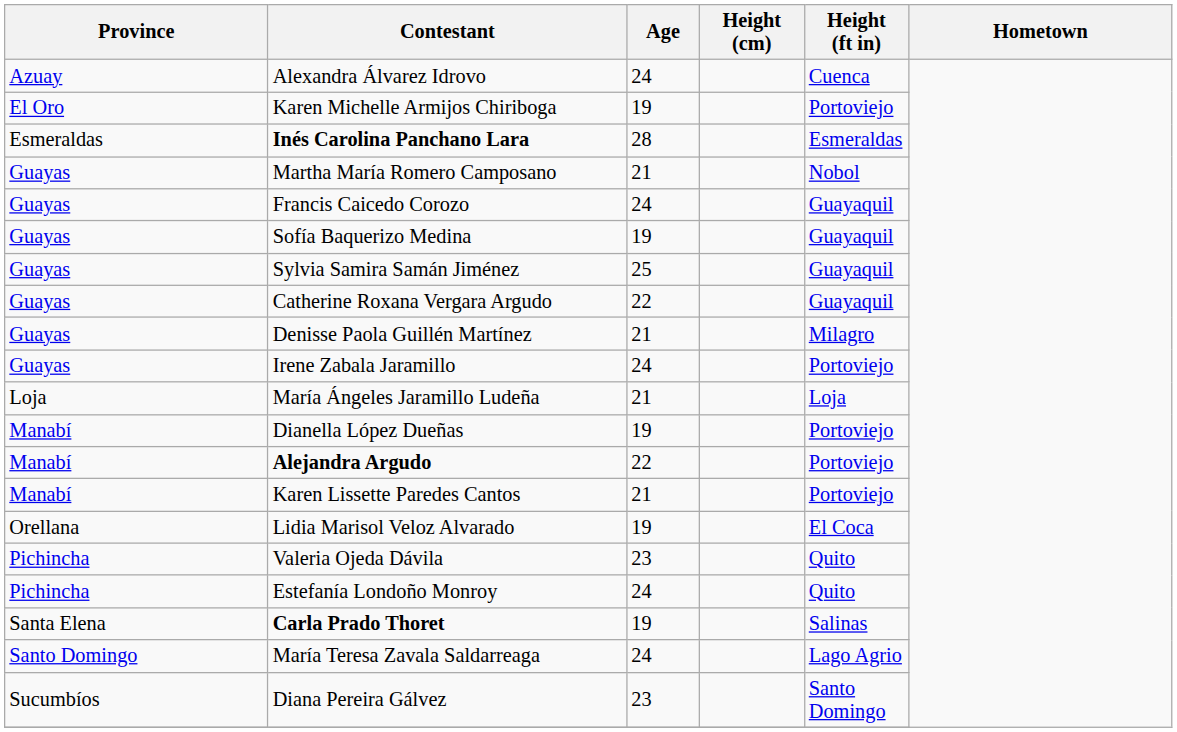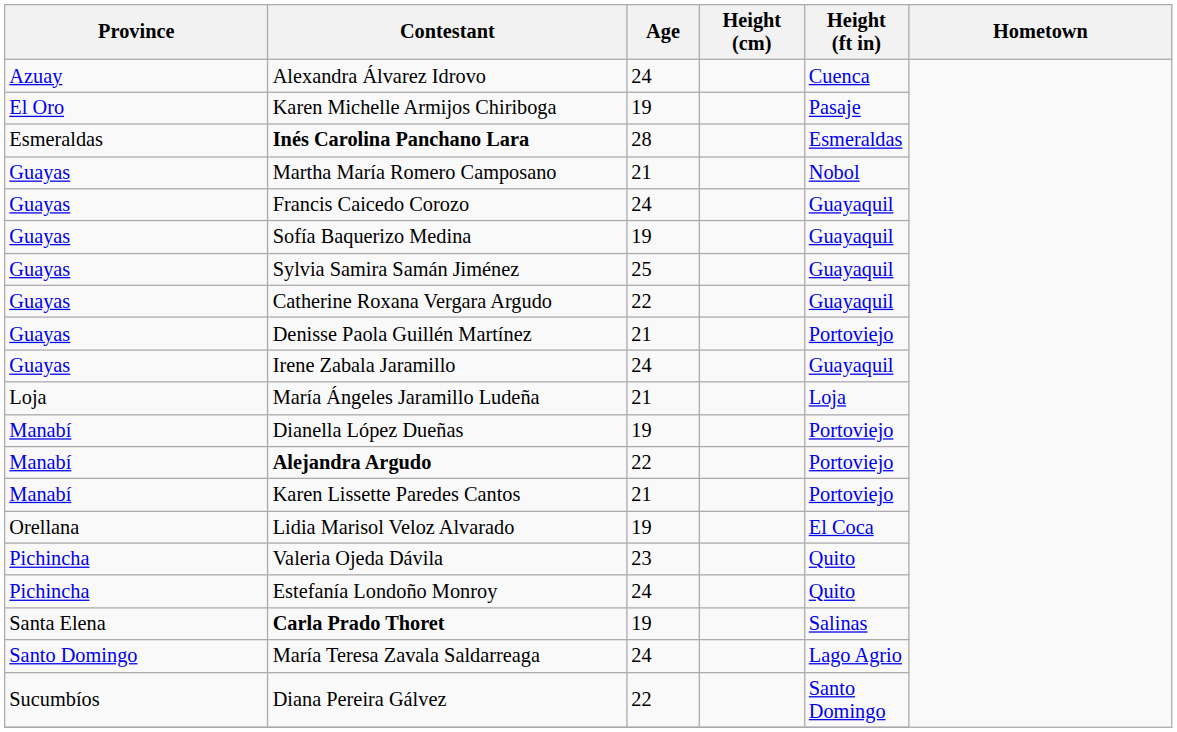Karen Michelle Armijos Chiriboga | Height (ft in): Portoviejo -> Pasaje
Denisse Paola Guillén Martínez | Height (ft in): Milagro -> Portoviejo
Irene Zabala Jaramillo | Height (ft in): Portoviejo -> Guayaquil
Diana Pereira Gálvez | Age: 23 -> 22
